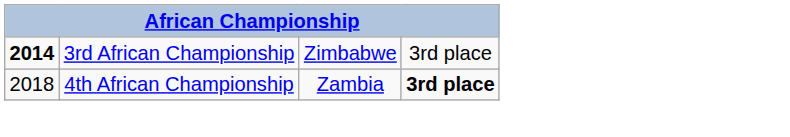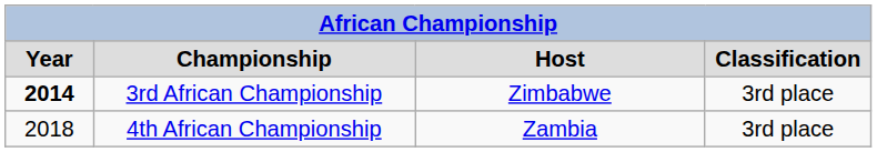+ row: Year | Championship | Host | Classification
4th African Championship | column 4: bold -> normal
